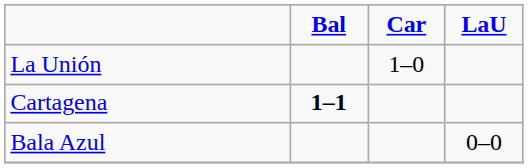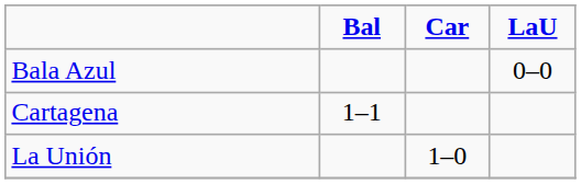rows swapped: Bala Azul <-> La Unión
Cartagena | Bal: bold -> normal
